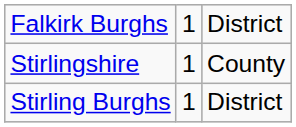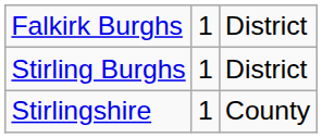rows swapped: Stirling Burghs <-> Stirlingshire
